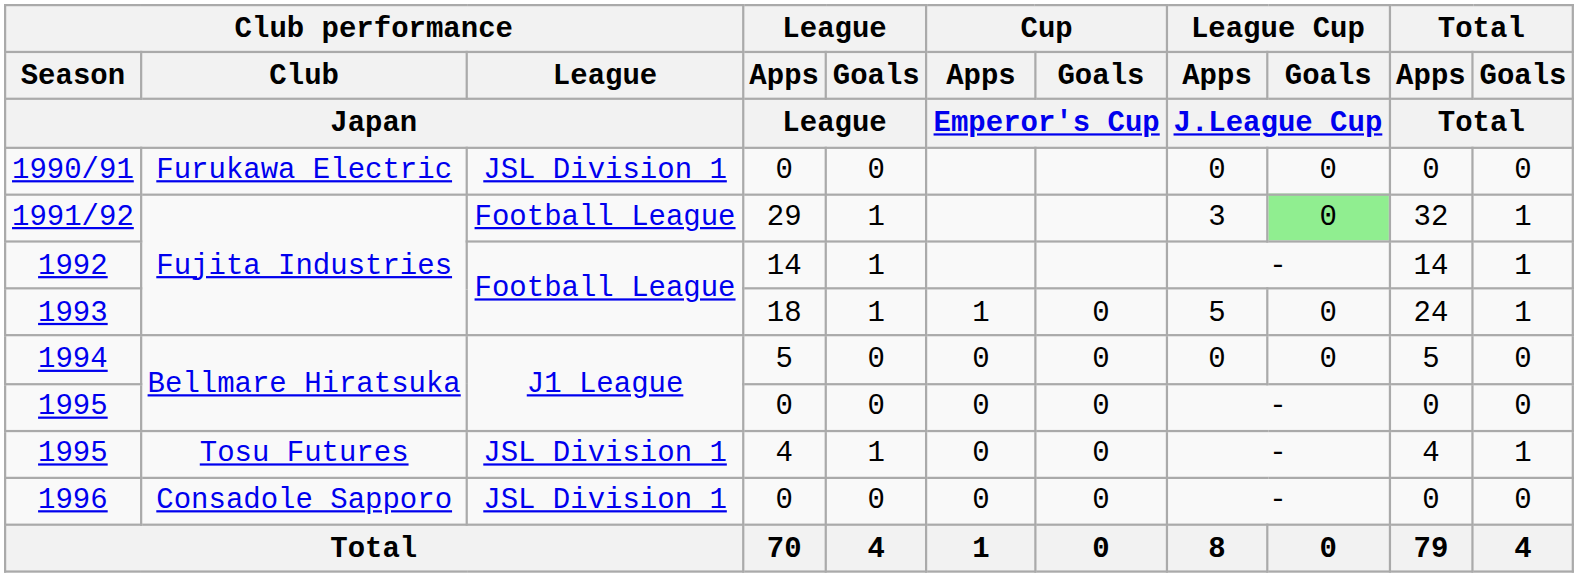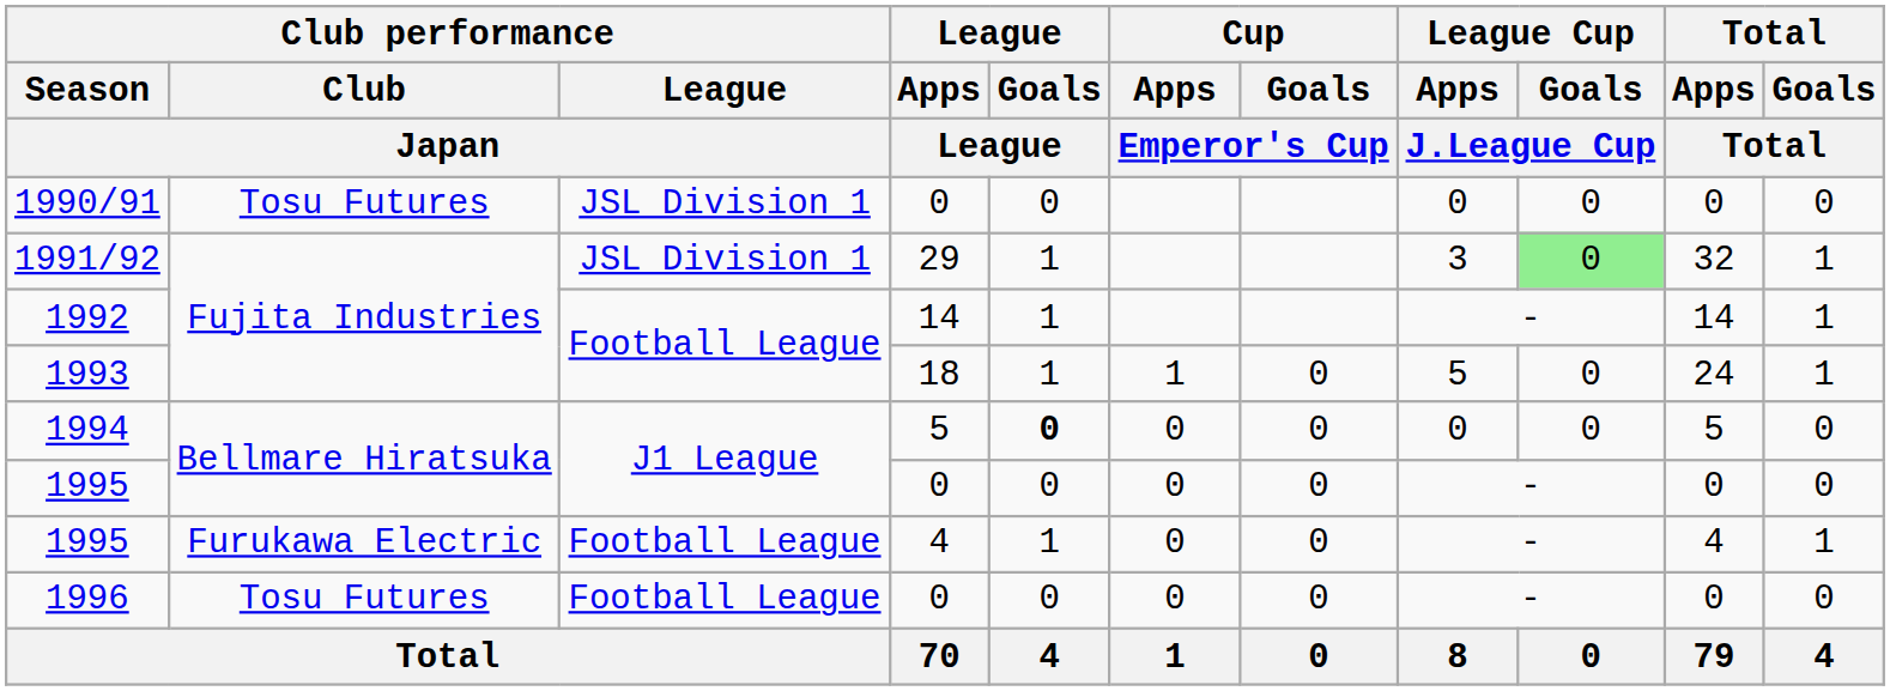1990/91 | Club performance / Club / Japan: Furukawa Electric -> Tosu Futures
1991/92 | Club performance / League / Japan: Football League -> JSL Division 1
1994 | League / Goals / League: normal -> bold
1995 / 4 | Club performance / Club / Japan: Tosu Futures -> Furukawa Electric
1995 / 4 | Club performance / League / Japan: JSL Division 1 -> Football League
1996 | Club performance / Club / Japan: Consadole Sapporo -> Tosu Futures
1996 | Club performance / League / Japan: JSL Division 1 -> Football League
